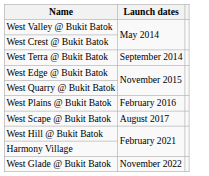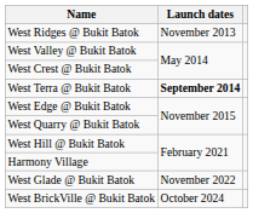+ row: West Ridges @ Bukit Batok | November 2013
West Terra @ Bukit Batok | Launch dates: normal -> bold
- row: West Plains @ Bukit Batok | February 2016
- row: West Scape @ Bukit Batok | August 2017
+ row: West BrickVille @ Bukit Batok | October 2024
